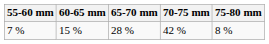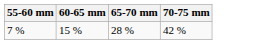- column: 75-80 mm | 8 %
